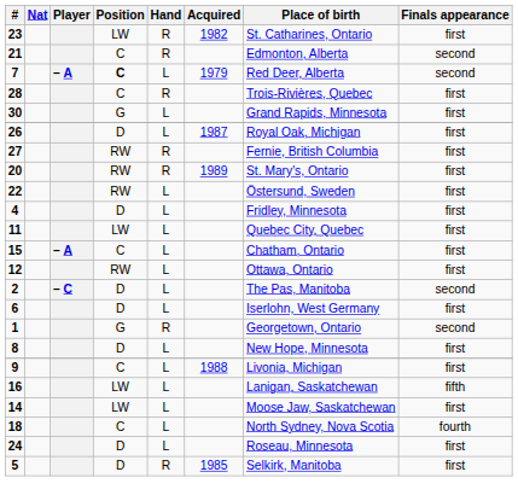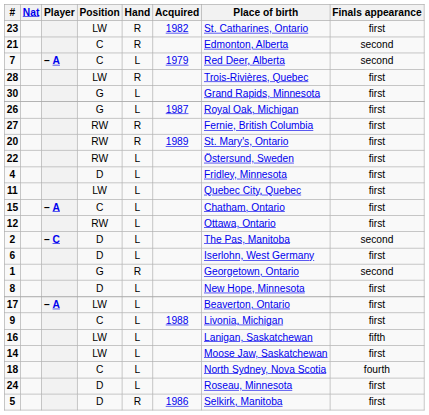7 | Position: bold -> normal
28 | Position: C -> LW
26 | Position: D -> G
+ row: 17 | – A | LW | L | Beaverton, Ontario | first
5 | Acquired: 1985 -> 1986
